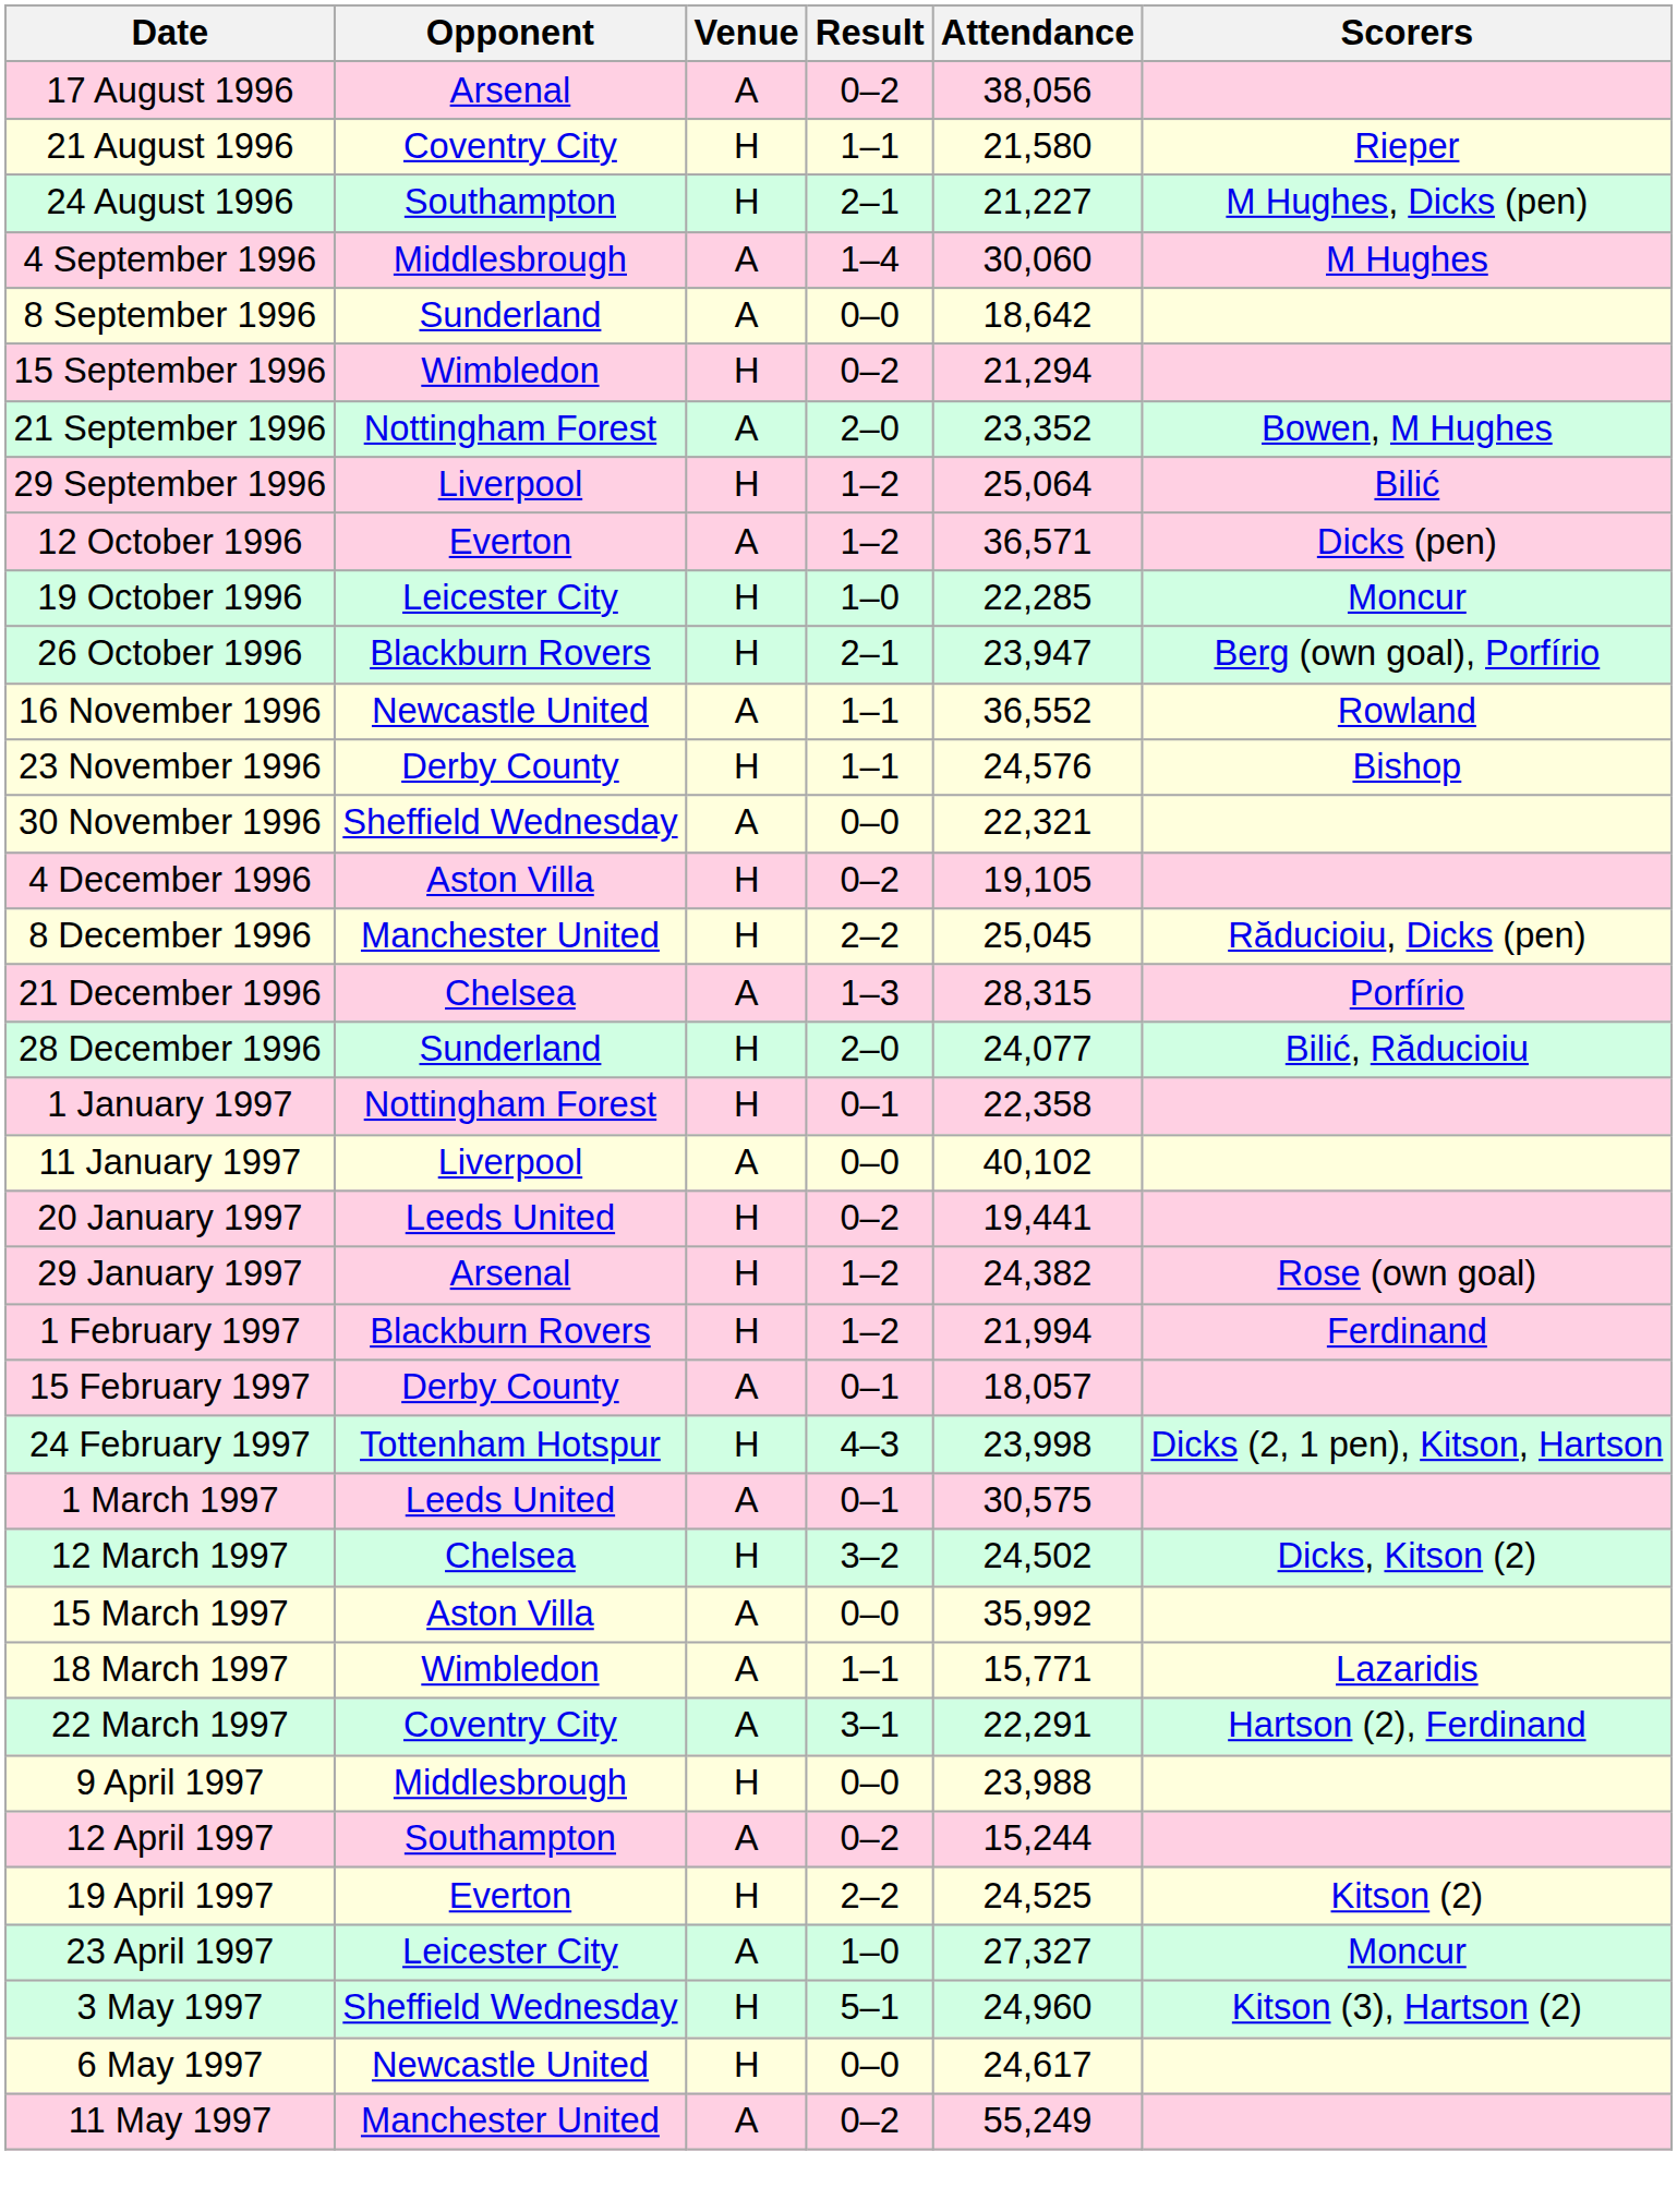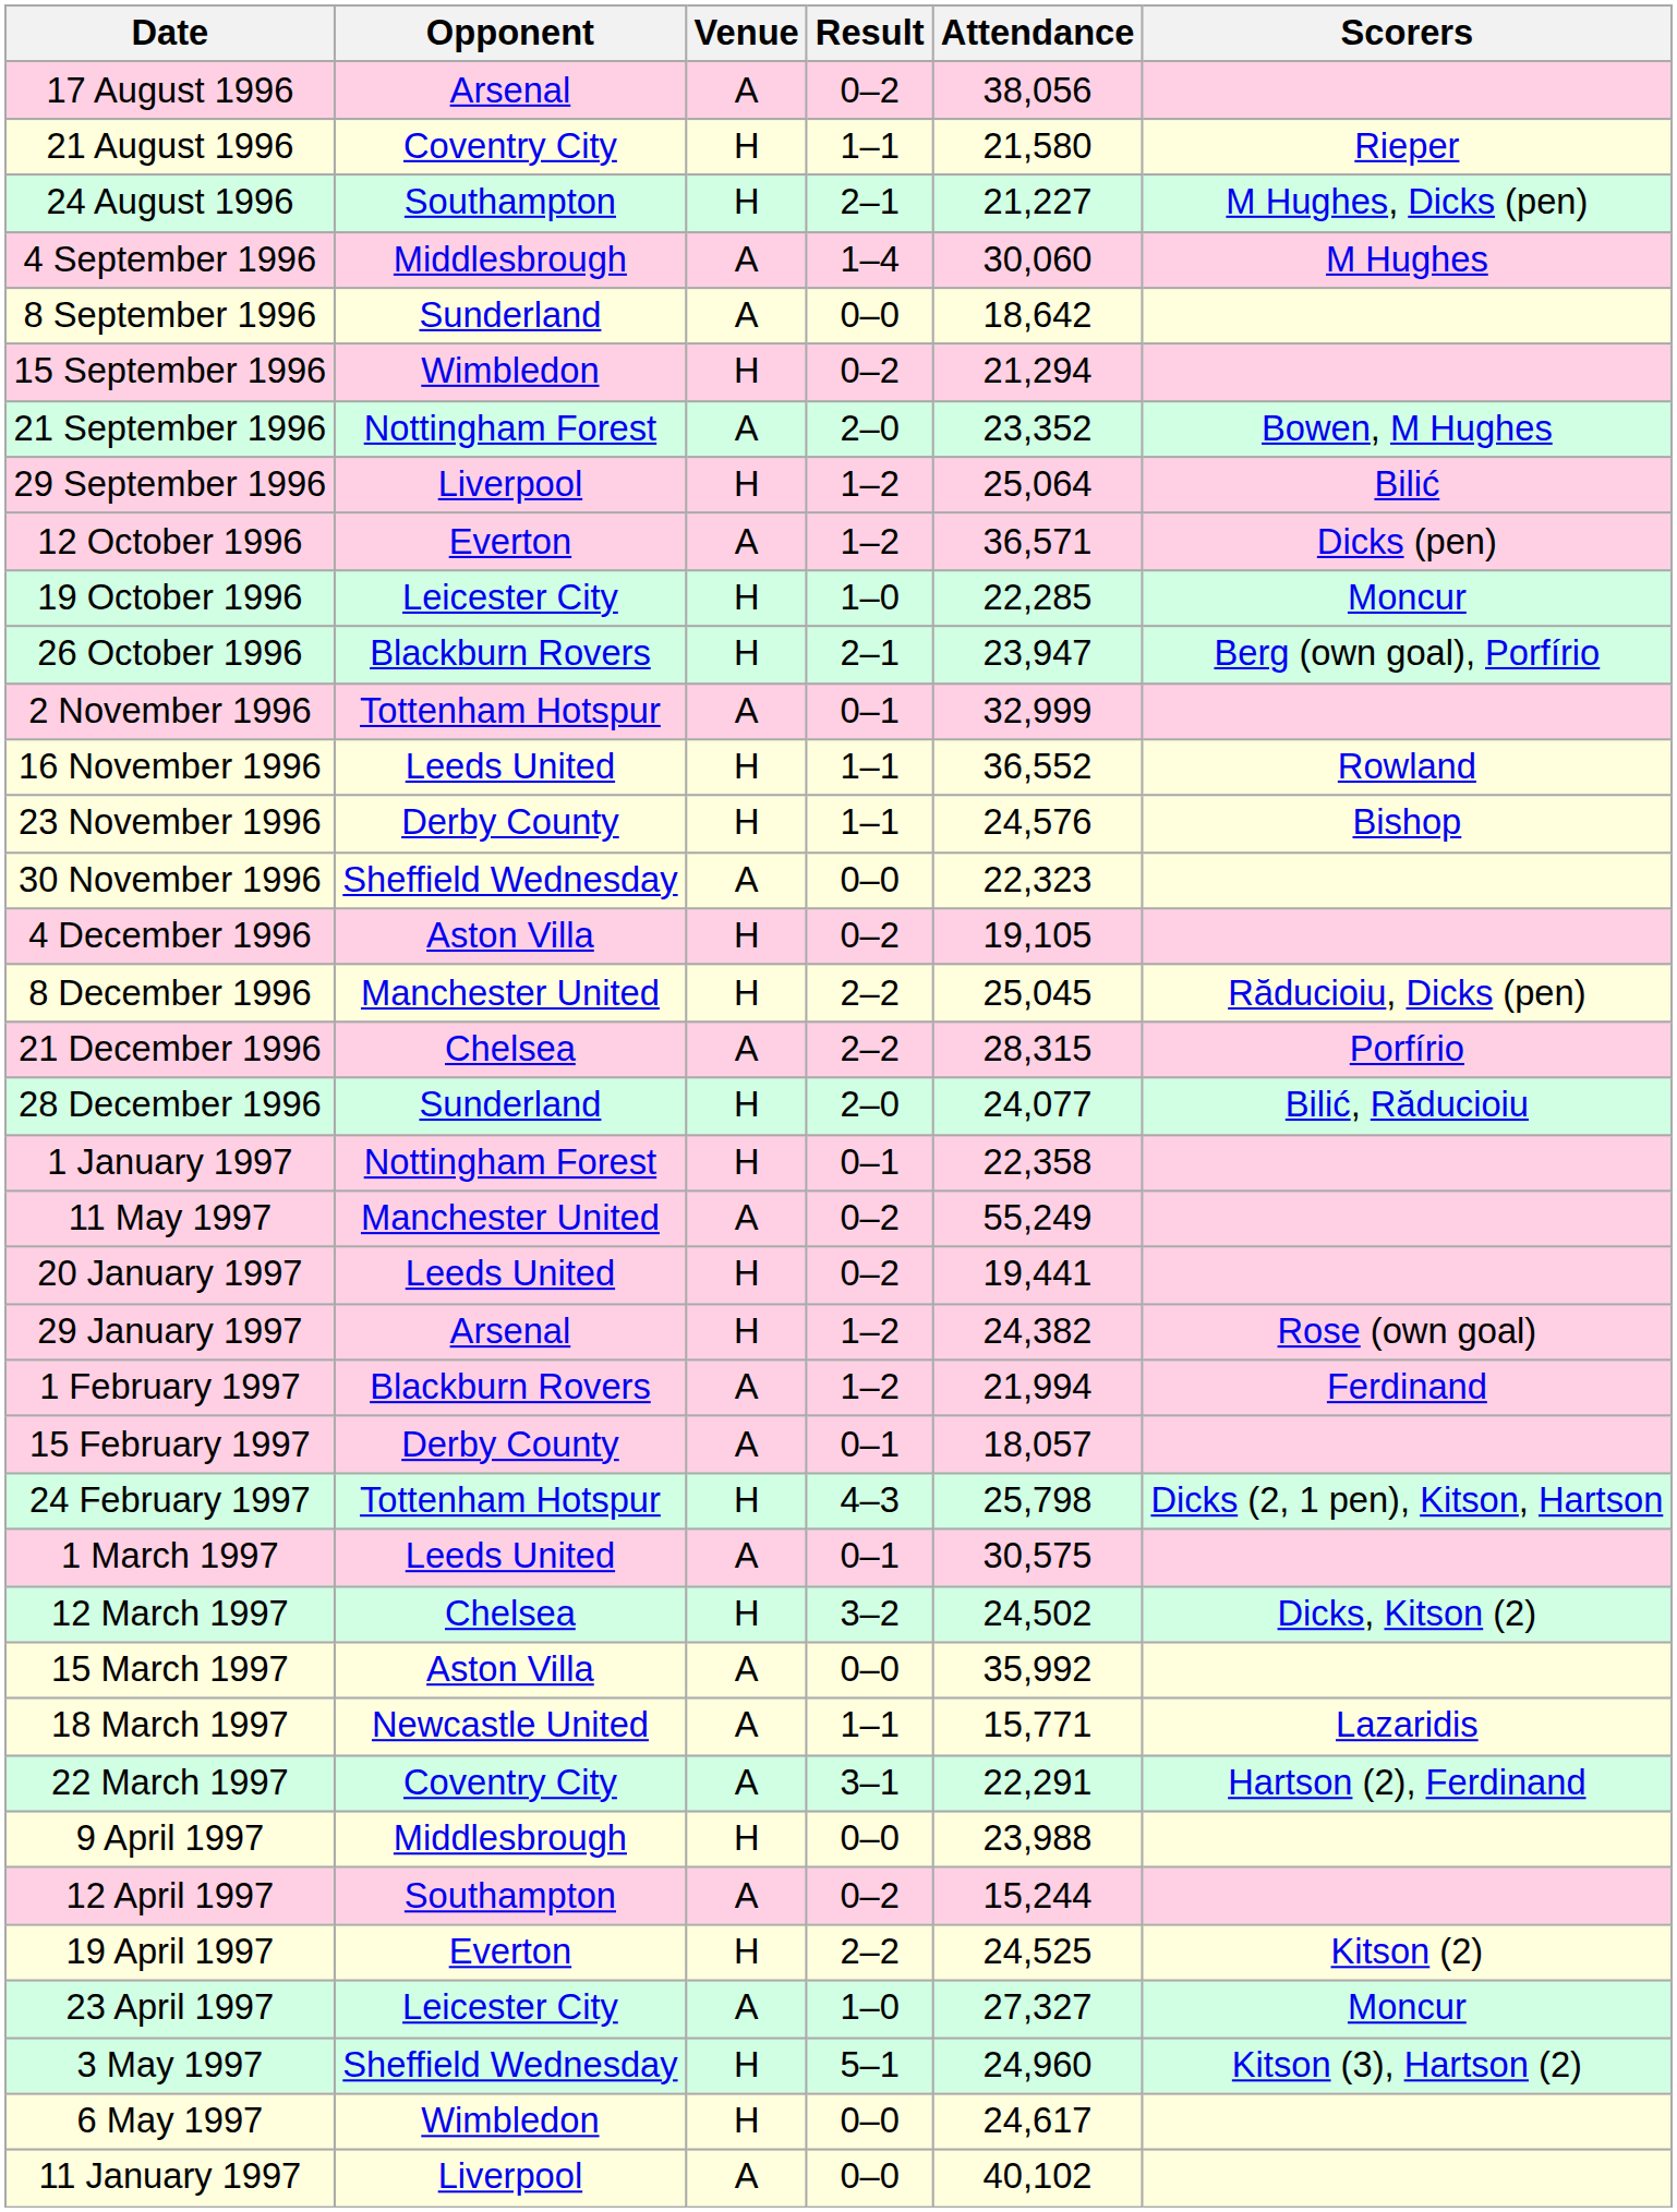+ row: 2 November 1996 | Tottenham Hotspur | A | 0–1 | 32,999
16 November 1996 | Opponent: Newcastle United -> Leeds United
16 November 1996 | Venue: A -> H
30 November 1996 | Attendance: 22,321 -> 22,323
21 December 1996 | Result: 1–3 -> 2–2
rows swapped: 11 January 1997 <-> 11 May 1997
1 February 1997 | Venue: H -> A
24 February 1997 | Attendance: 23,998 -> 25,798
18 March 1997 | Opponent: Wimbledon -> Newcastle United
6 May 1997 | Opponent: Newcastle United -> Wimbledon
